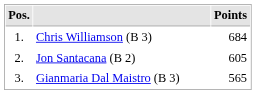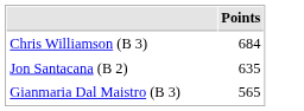- column: Pos. | 1. | 2. | 3.
Jon Santacana (B 2) | Points: 605 -> 635
